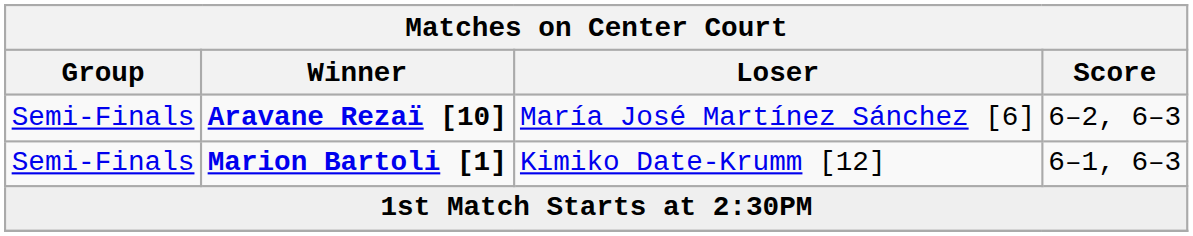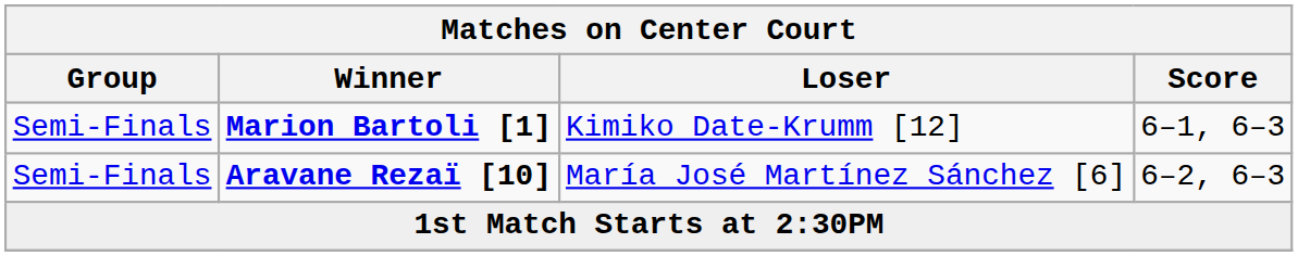rows swapped: Marion Bartoli [1] <-> Aravane Rezaï [10]
